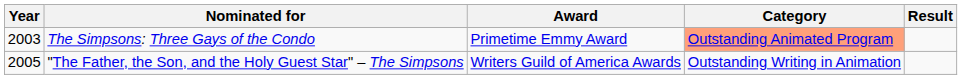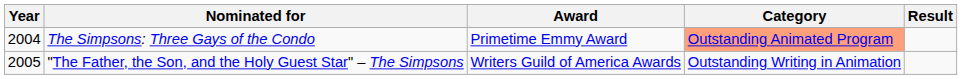The Simpsons: Three Gays of the Condo | Year: 2003 -> 2004
